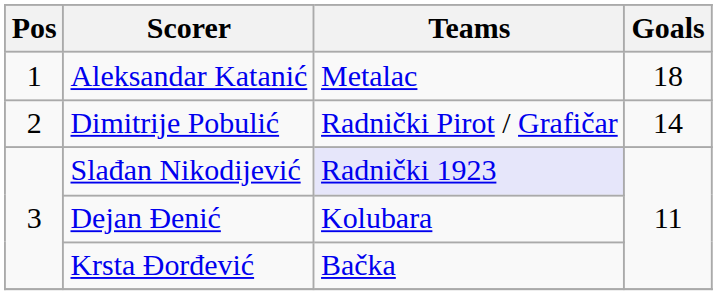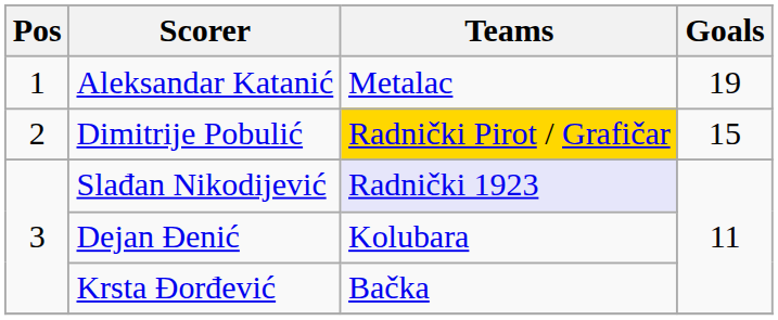Aleksandar Katanić | Goals: 18 -> 19
Dimitrije Pobulić | Teams: no background -> gold background
Dimitrije Pobulić | Goals: 14 -> 15
